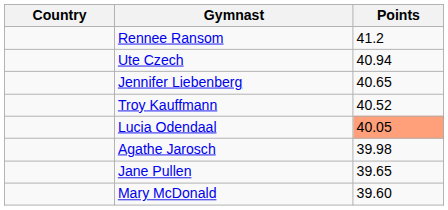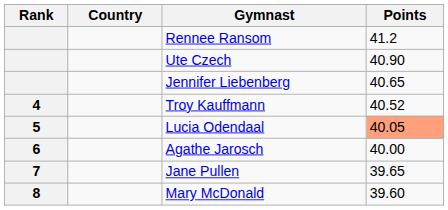+ column: Rank | 4 | 5 | 6 | 7 | 8
Ute Czech | Points: 40.94 -> 40.90
Agathe Jarosch | Points: 39.98 -> 40.00
